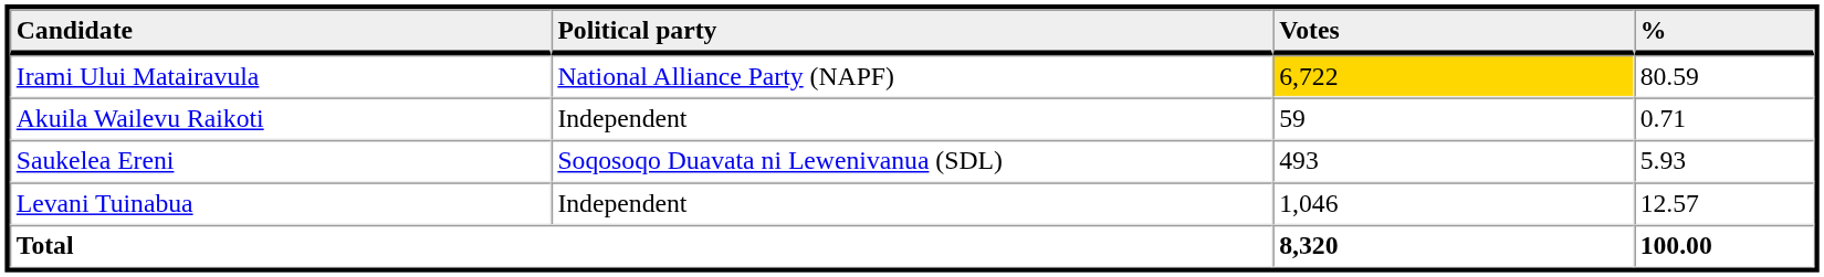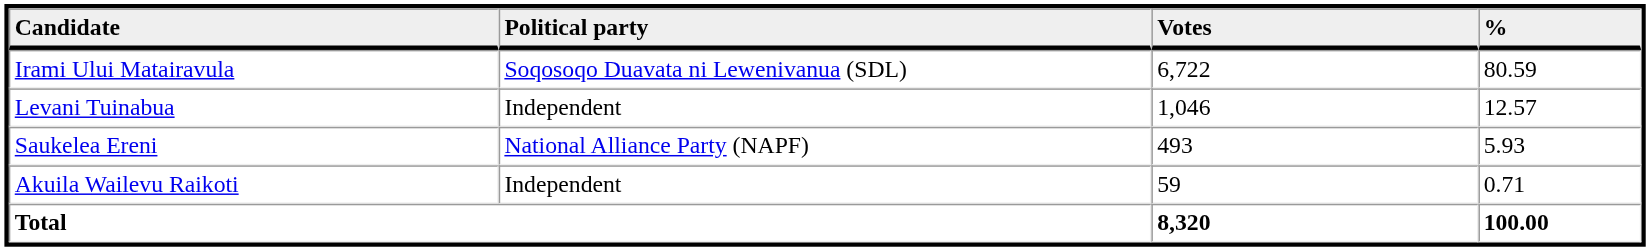Irami Ului Matairavula | Political party: National Alliance Party (NAPF) -> Soqosoqo Duavata ni Lewenivanua (SDL)
Irami Ului Matairavula | Votes: gold background -> no background
rows swapped: Levani Tuinabua <-> Akuila Wailevu Raikoti
Saukelea Ereni | Political party: Soqosoqo Duavata ni Lewenivanua (SDL) -> National Alliance Party (NAPF)
